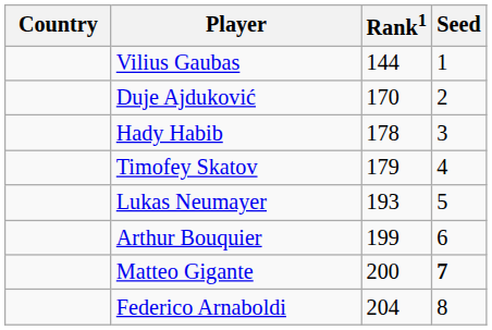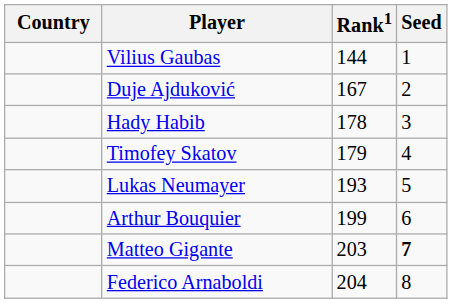Duje Ajduković | Rank1: 170 -> 167
Matteo Gigante | Rank1: 200 -> 203
